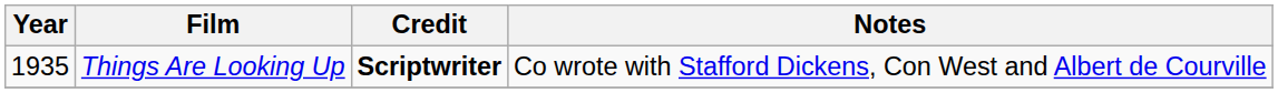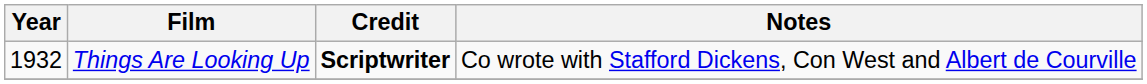Things Are Looking Up | Year: 1935 -> 1932
